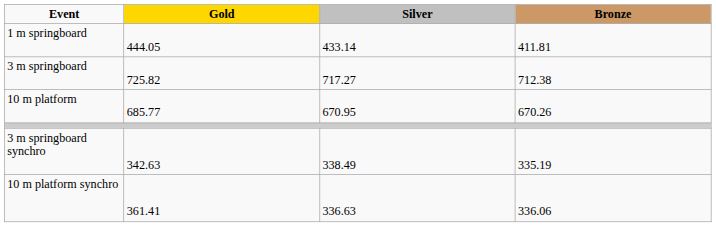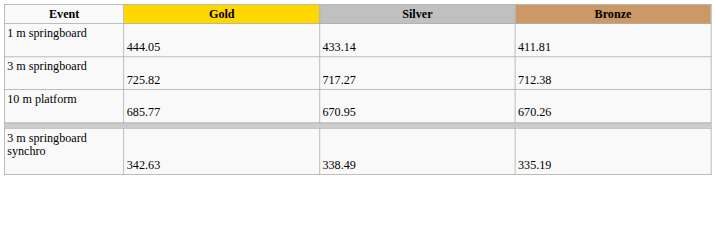- row: 10 m platform synchro | 361.41 | 336.63 | 336.06
